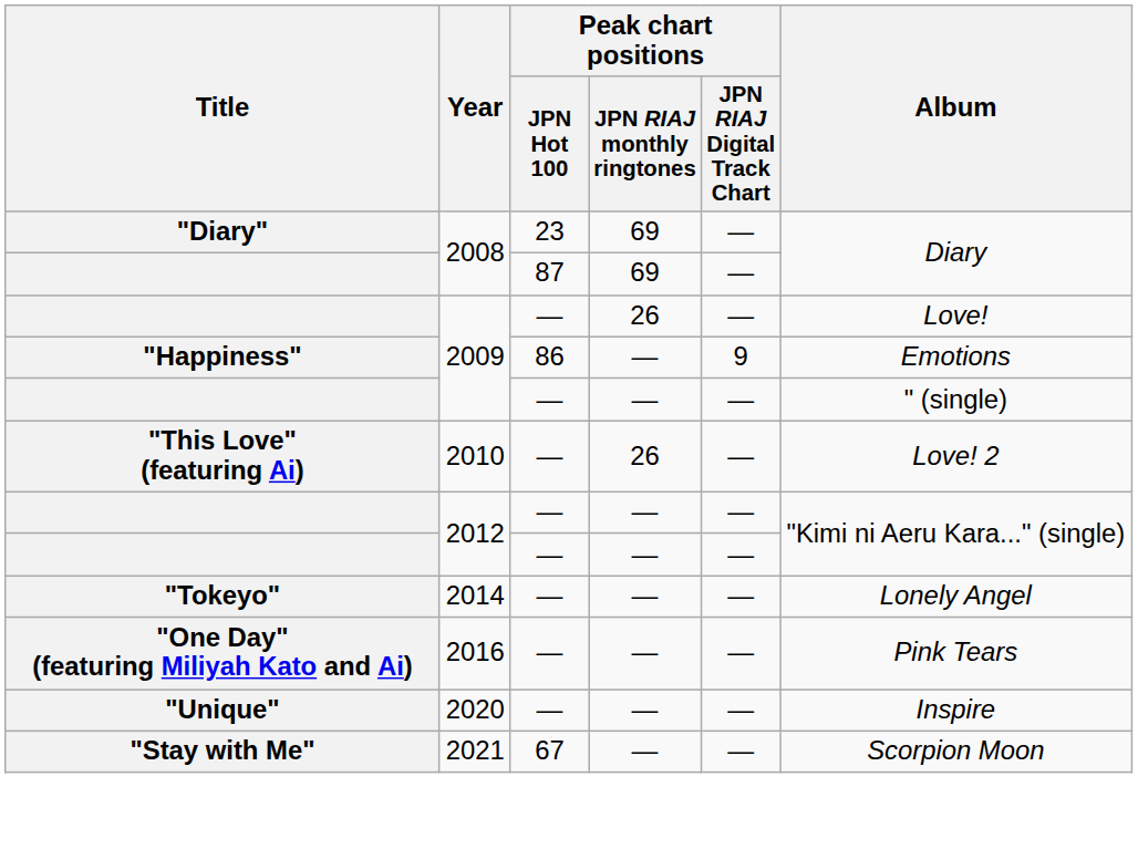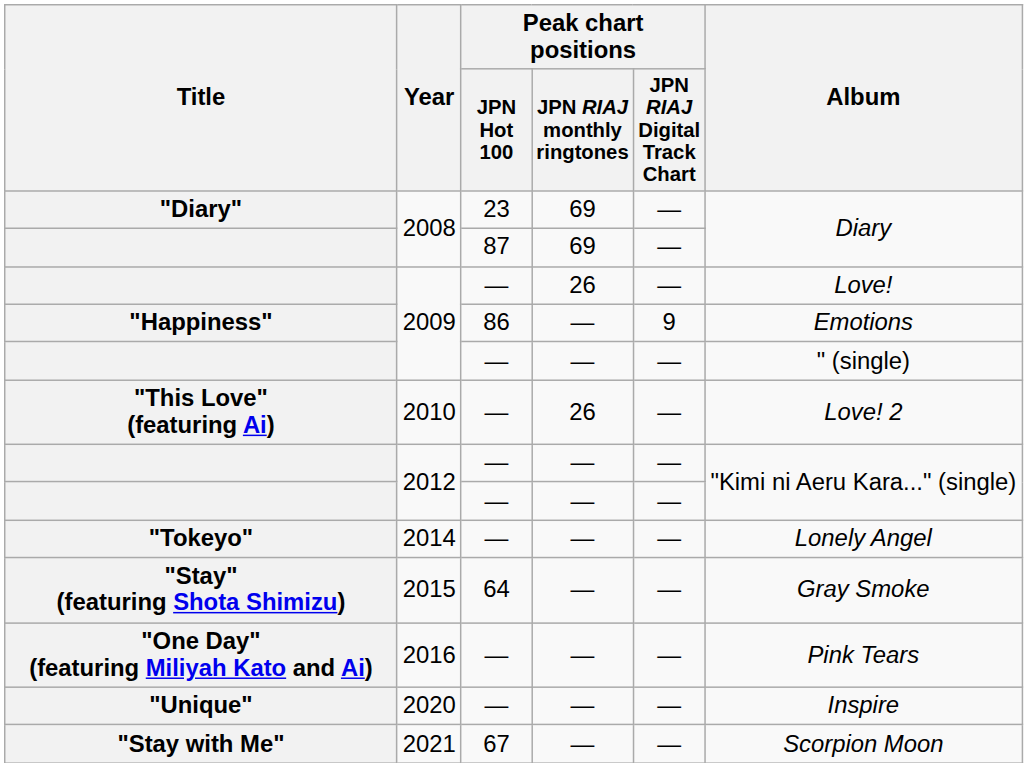+ row: "Stay" (featuring Shota Shimizu) | 2015 | 64 | — | — | Gray Smoke
